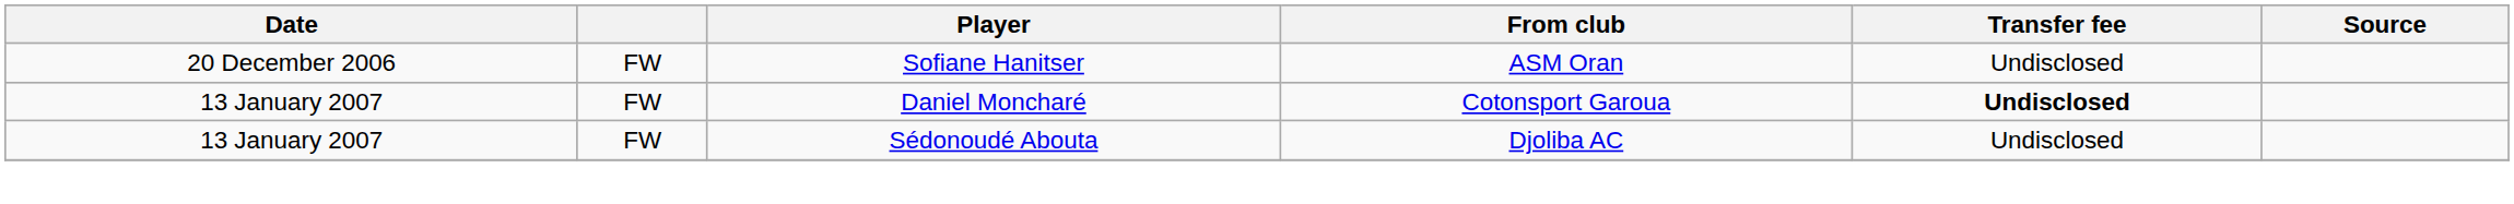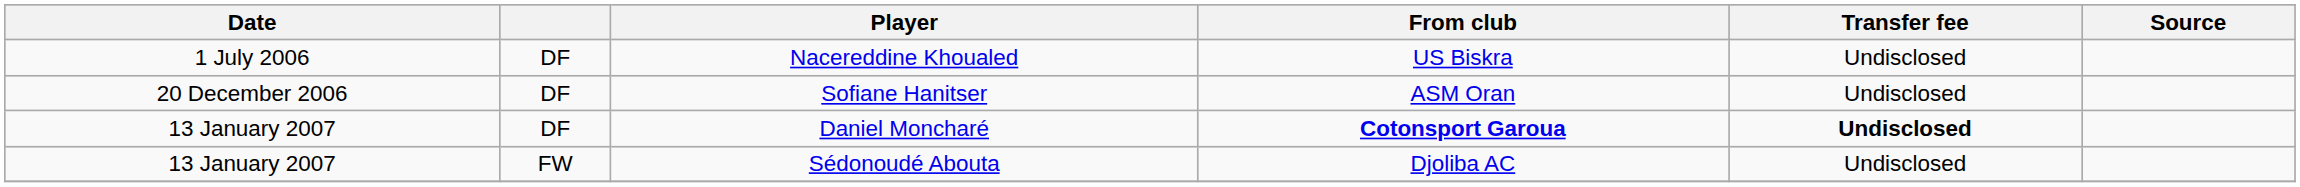+ row: 1 July 2006 | DF | Nacereddine Khoualed | US Biskra | Undisclosed
Sofiane Hanitser | column 2: FW -> DF
Daniel Moncharé | column 2: FW -> DF
Daniel Moncharé | From club: normal -> bold
